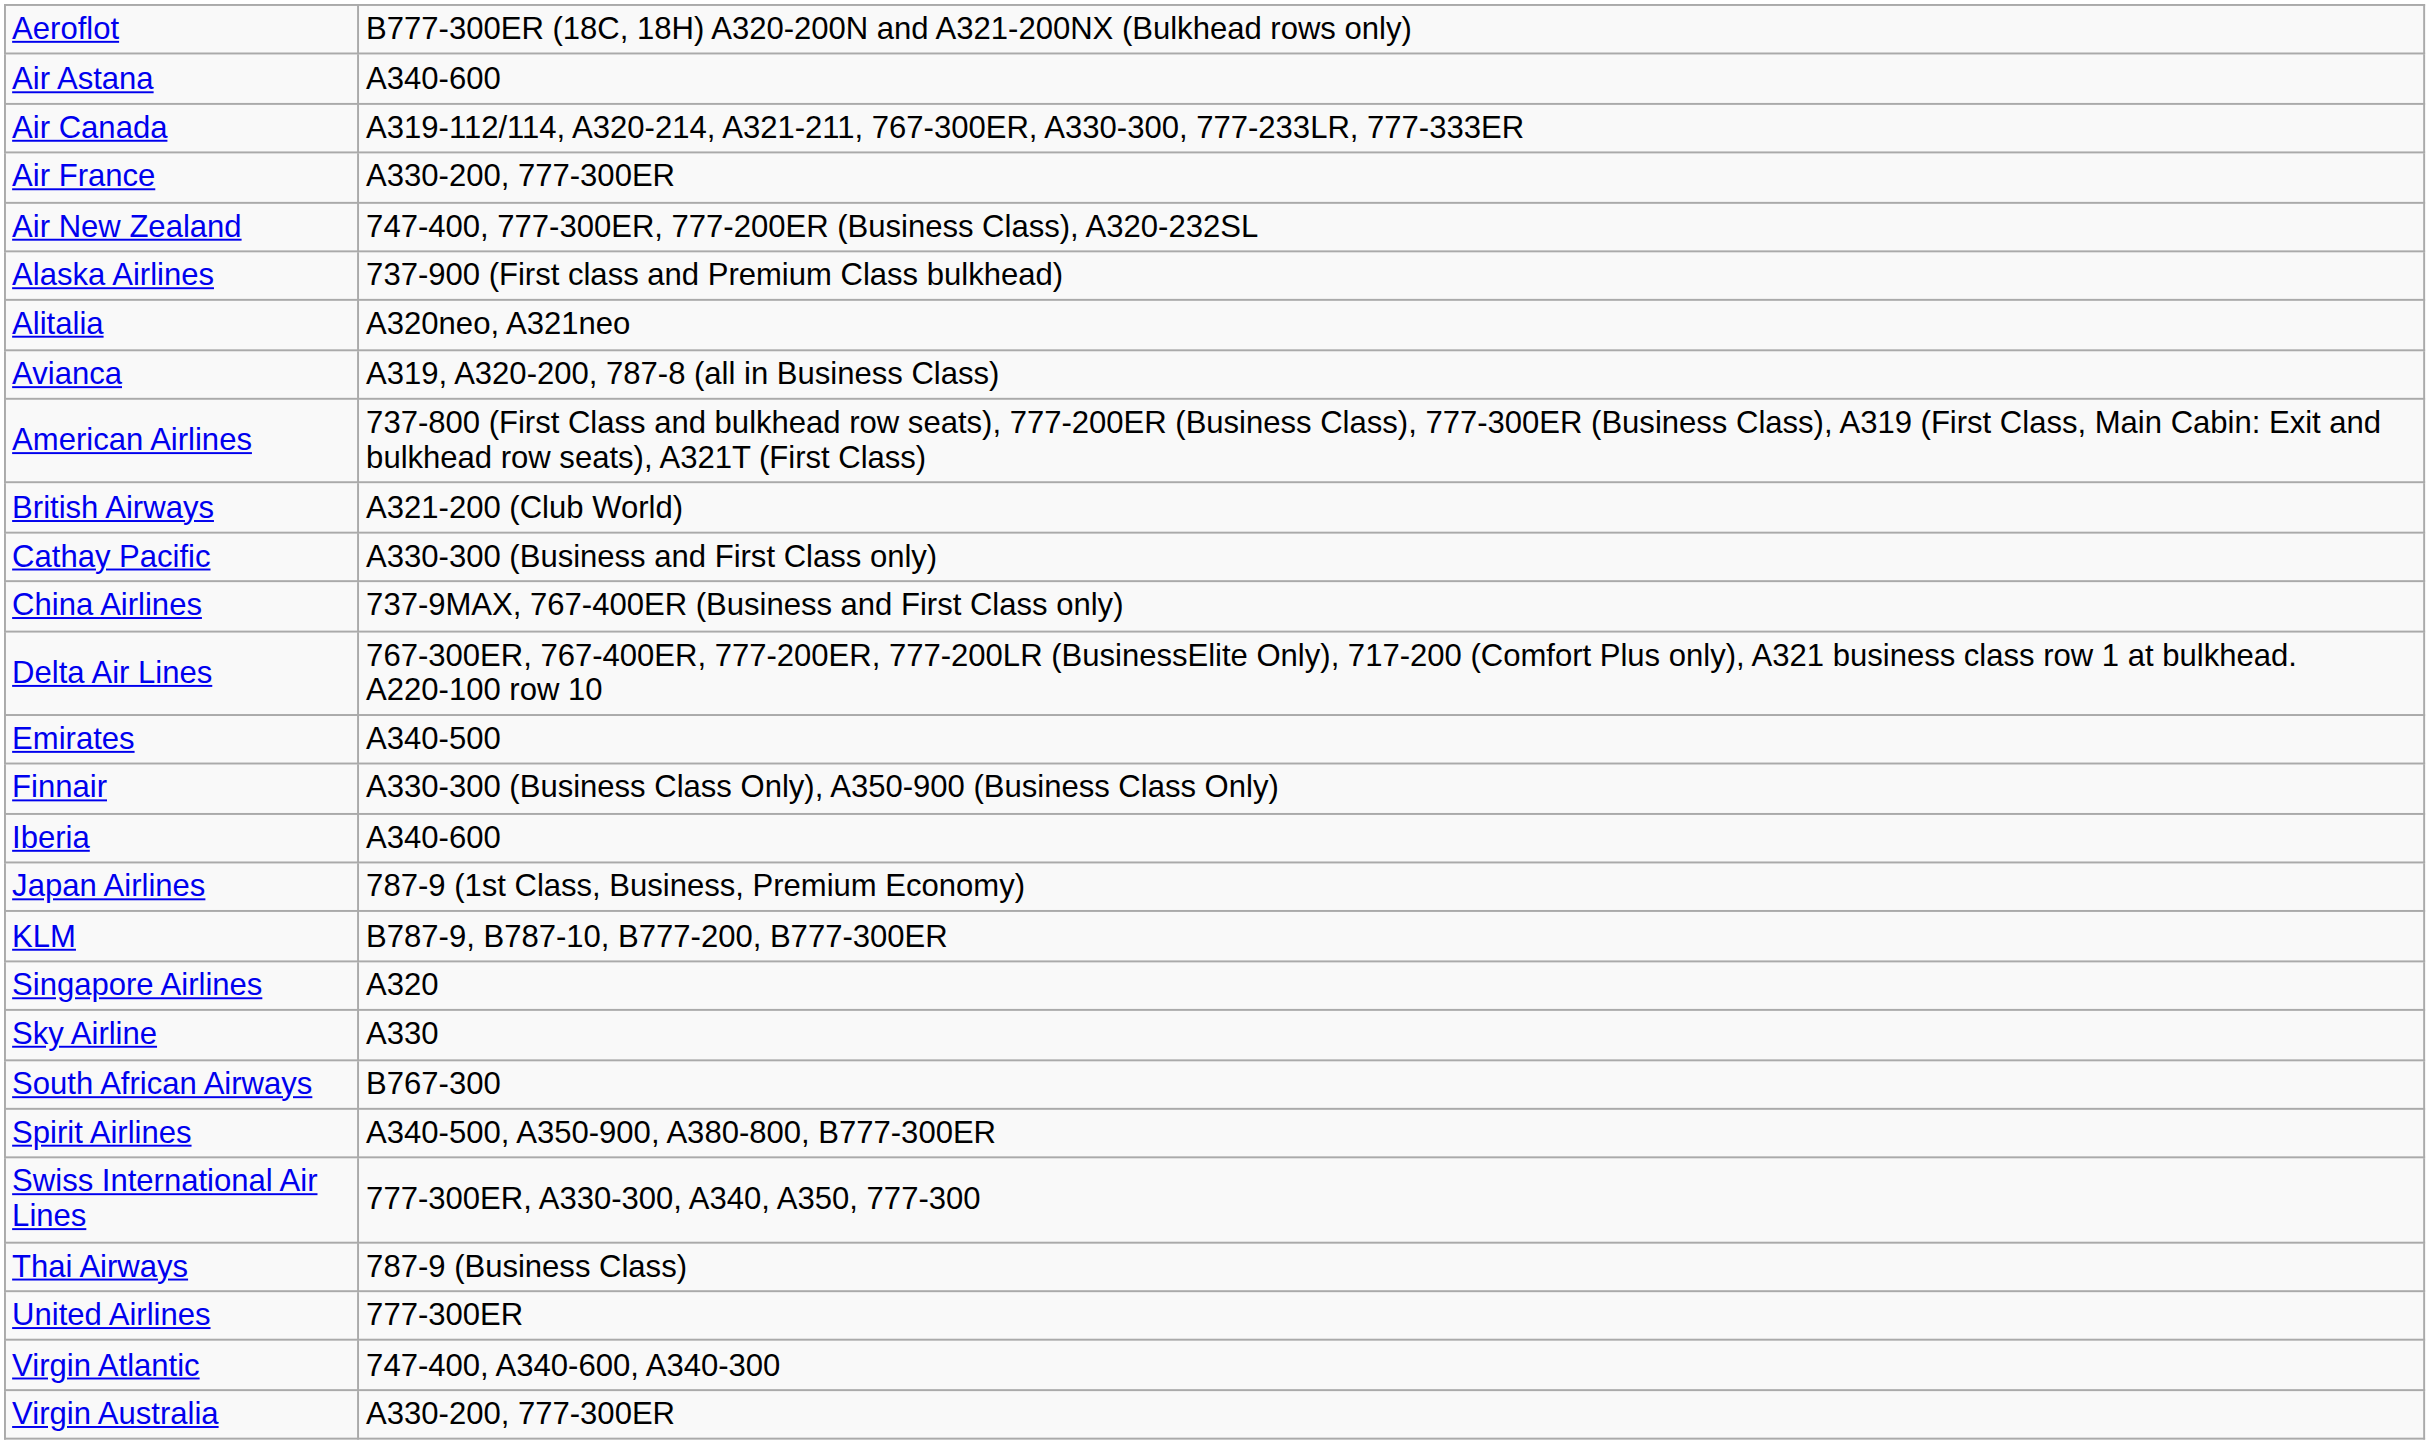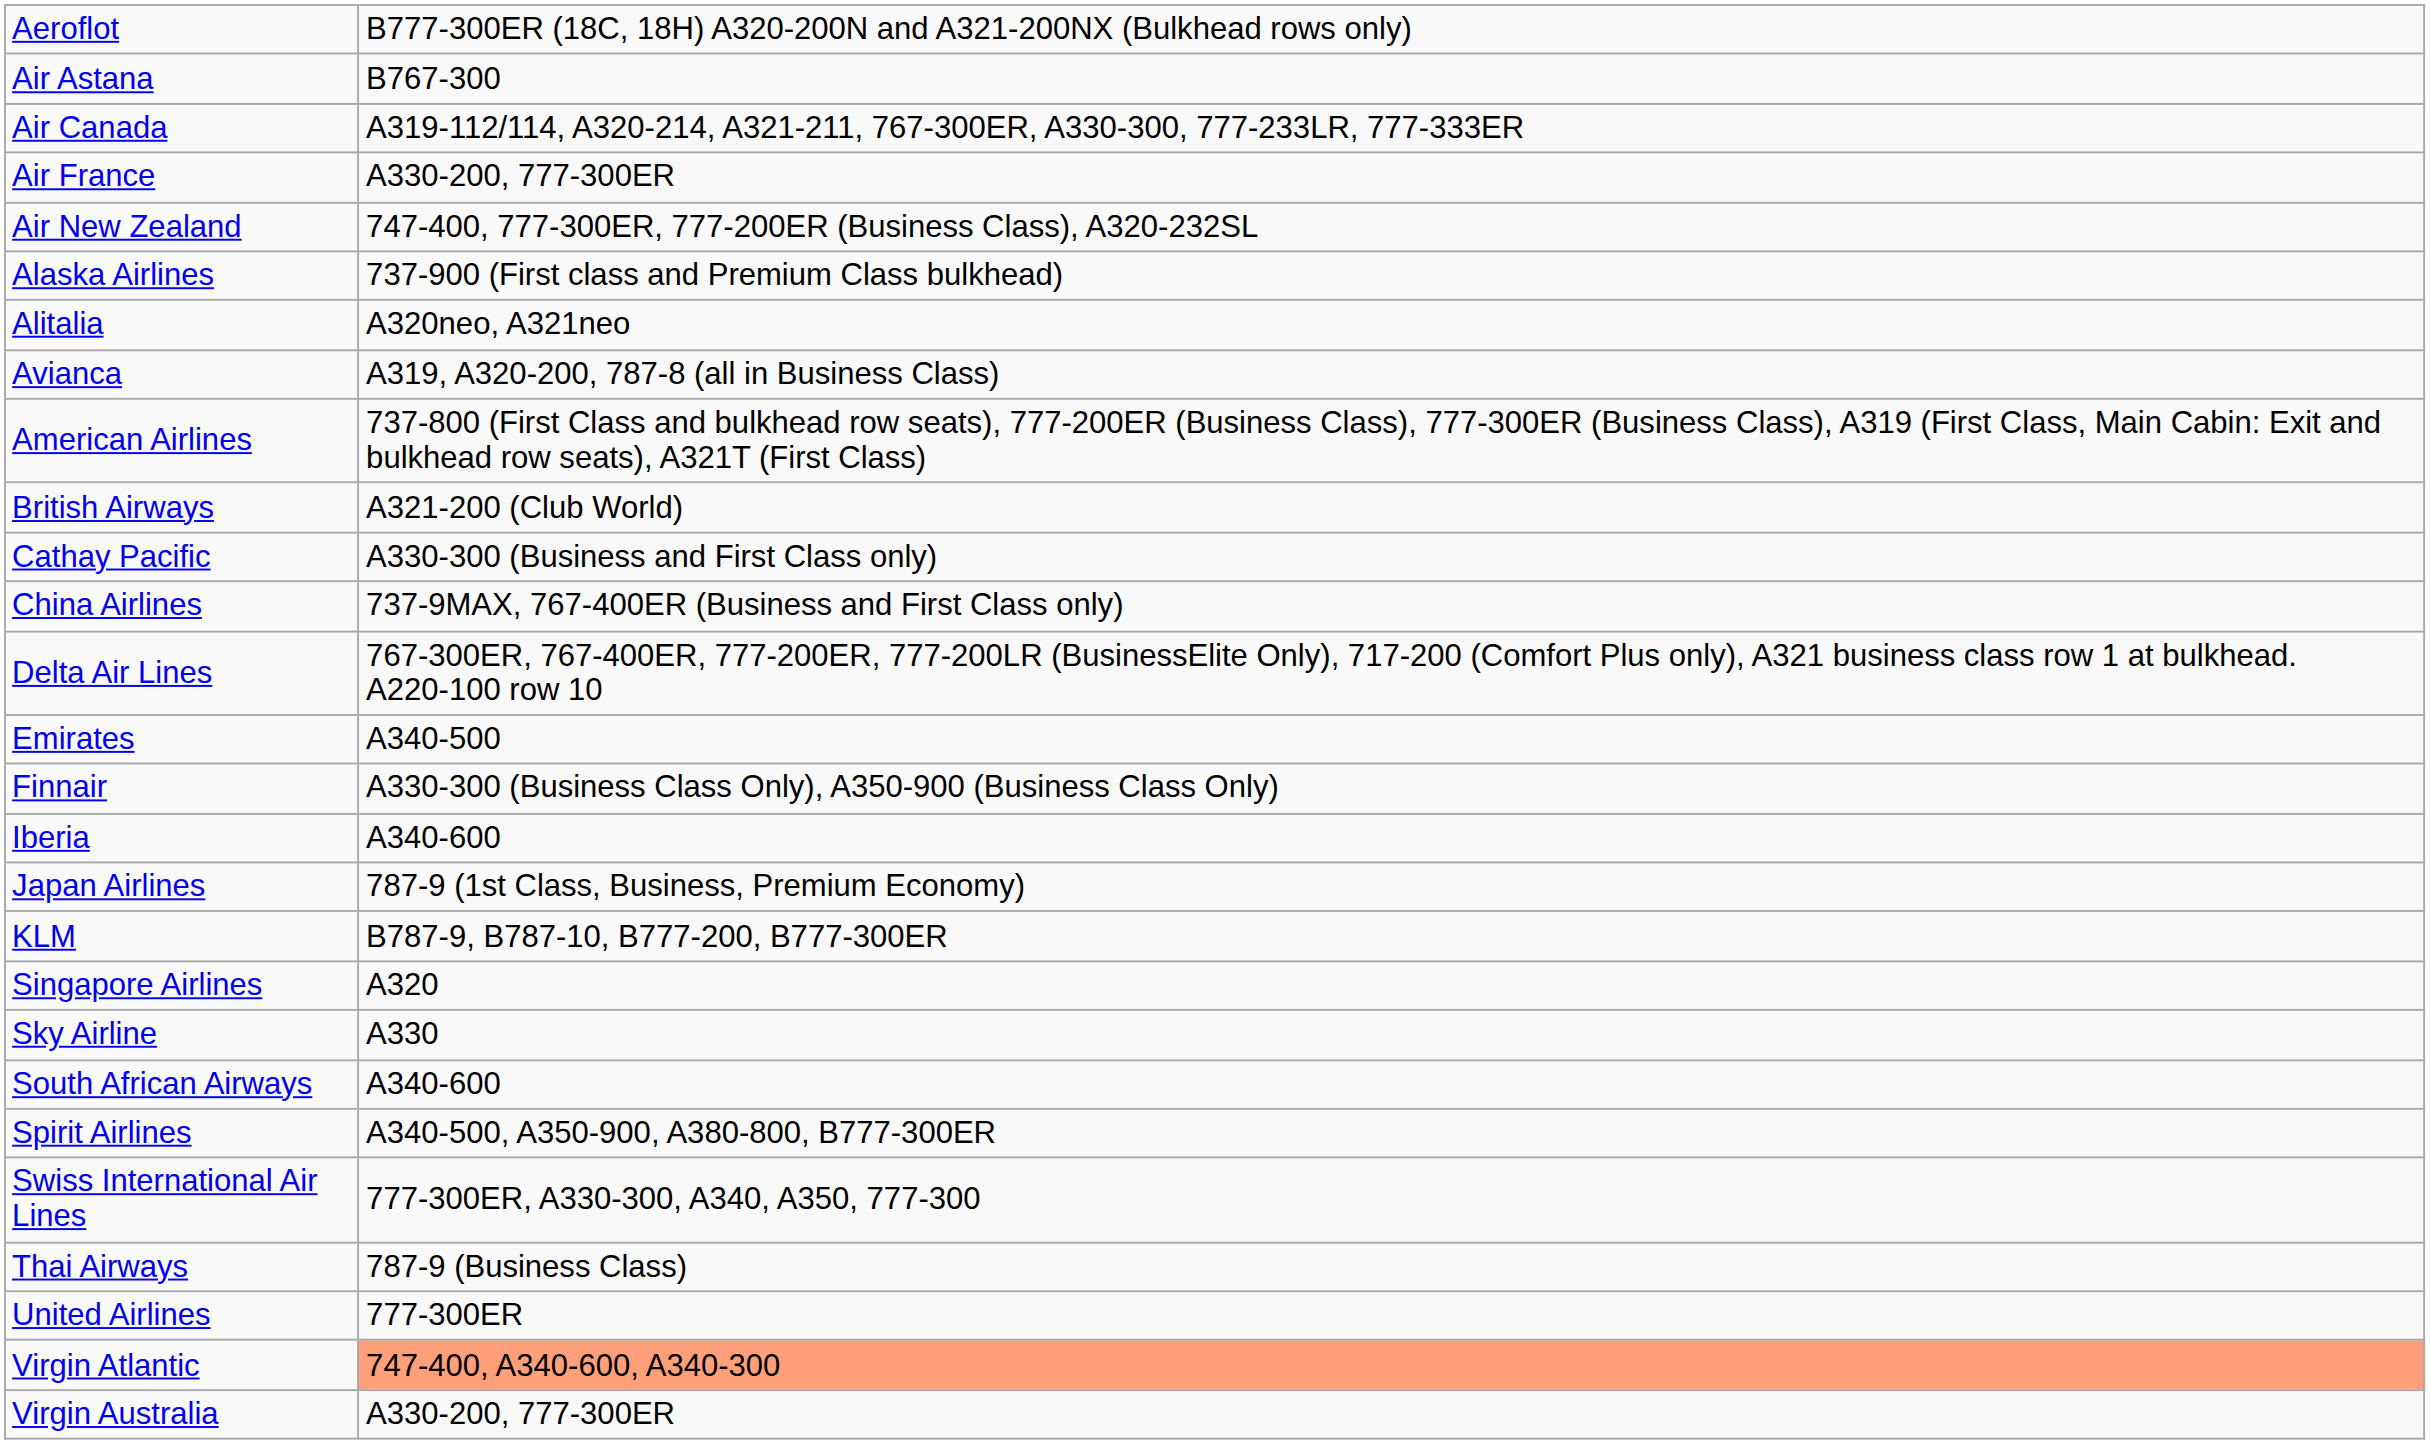Air Astana | column 2: A340-600 -> B767-300
South African Airways | column 2: B767-300 -> A340-600
Virgin Atlantic | column 2: no background -> lightsalmon background
